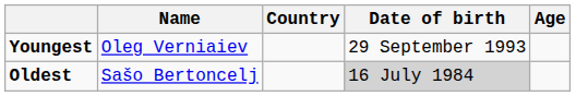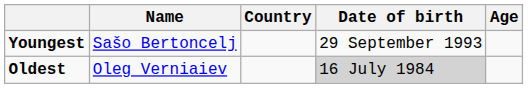Youngest | Name: Oleg Verniaiev -> Sašo Bertoncelj
Oldest | Name: Sašo Bertoncelj -> Oleg Verniaiev
